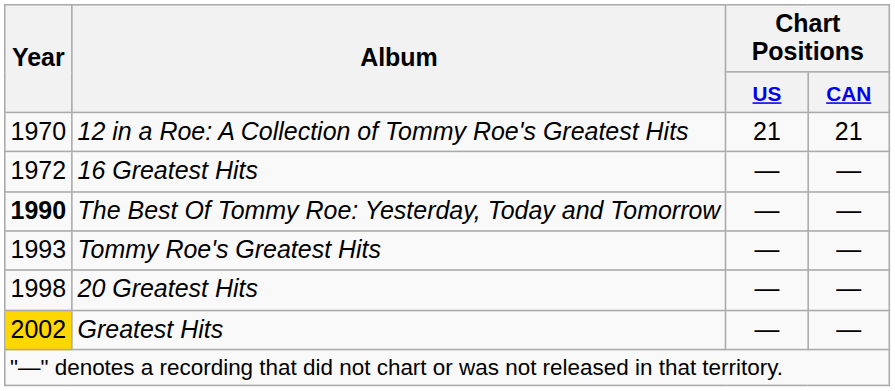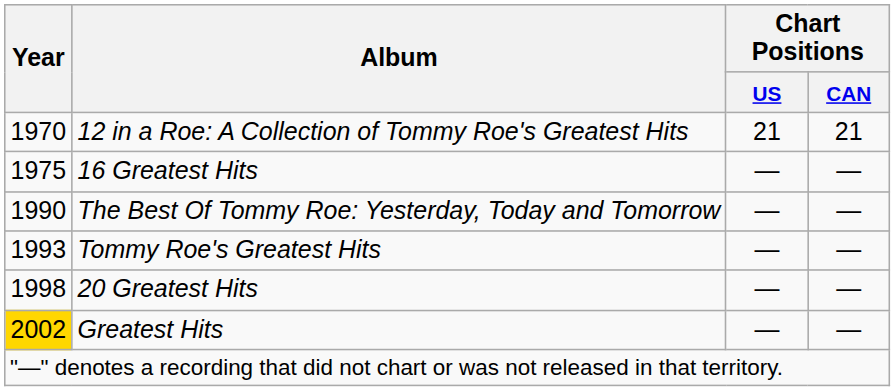16 Greatest Hits | Year: 1972 -> 1975
The Best Of Tommy Roe: Yesterday, Today and Tomorrow | Year: bold -> normal
